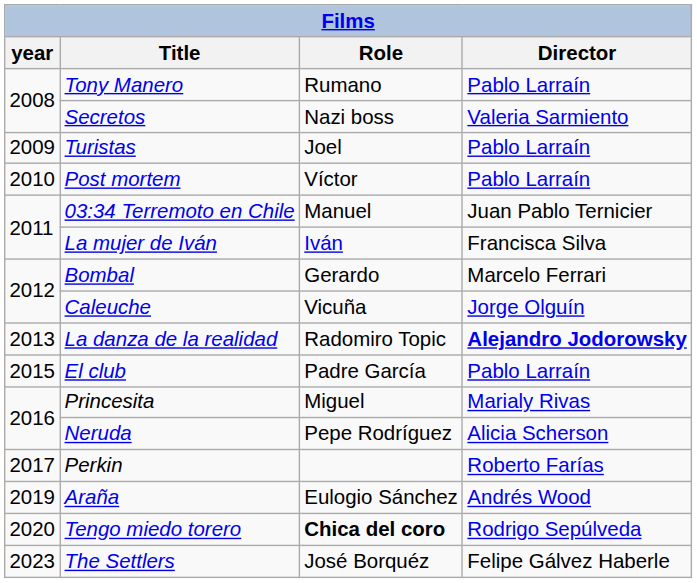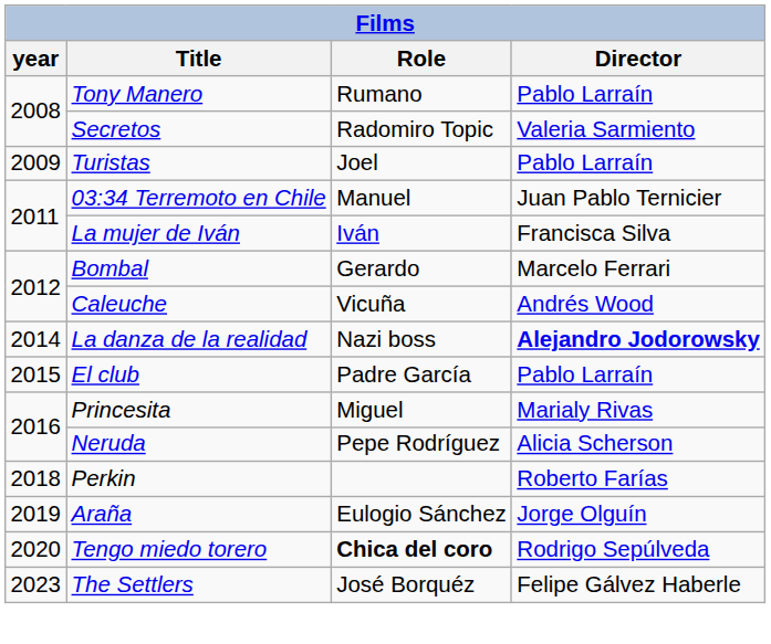Secretos | Role: Nazi boss -> Radomiro Topic
- row: 2010 | Post mortem | Víctor | Pablo Larraín
Caleuche | Director: Jorge Olguín -> Andrés Wood
La danza de la realidad | year: 2013 -> 2014
La danza de la realidad | Role: Radomiro Topic -> Nazi boss
Perkin | year: 2017 -> 2018
Araña | Director: Andrés Wood -> Jorge Olguín
